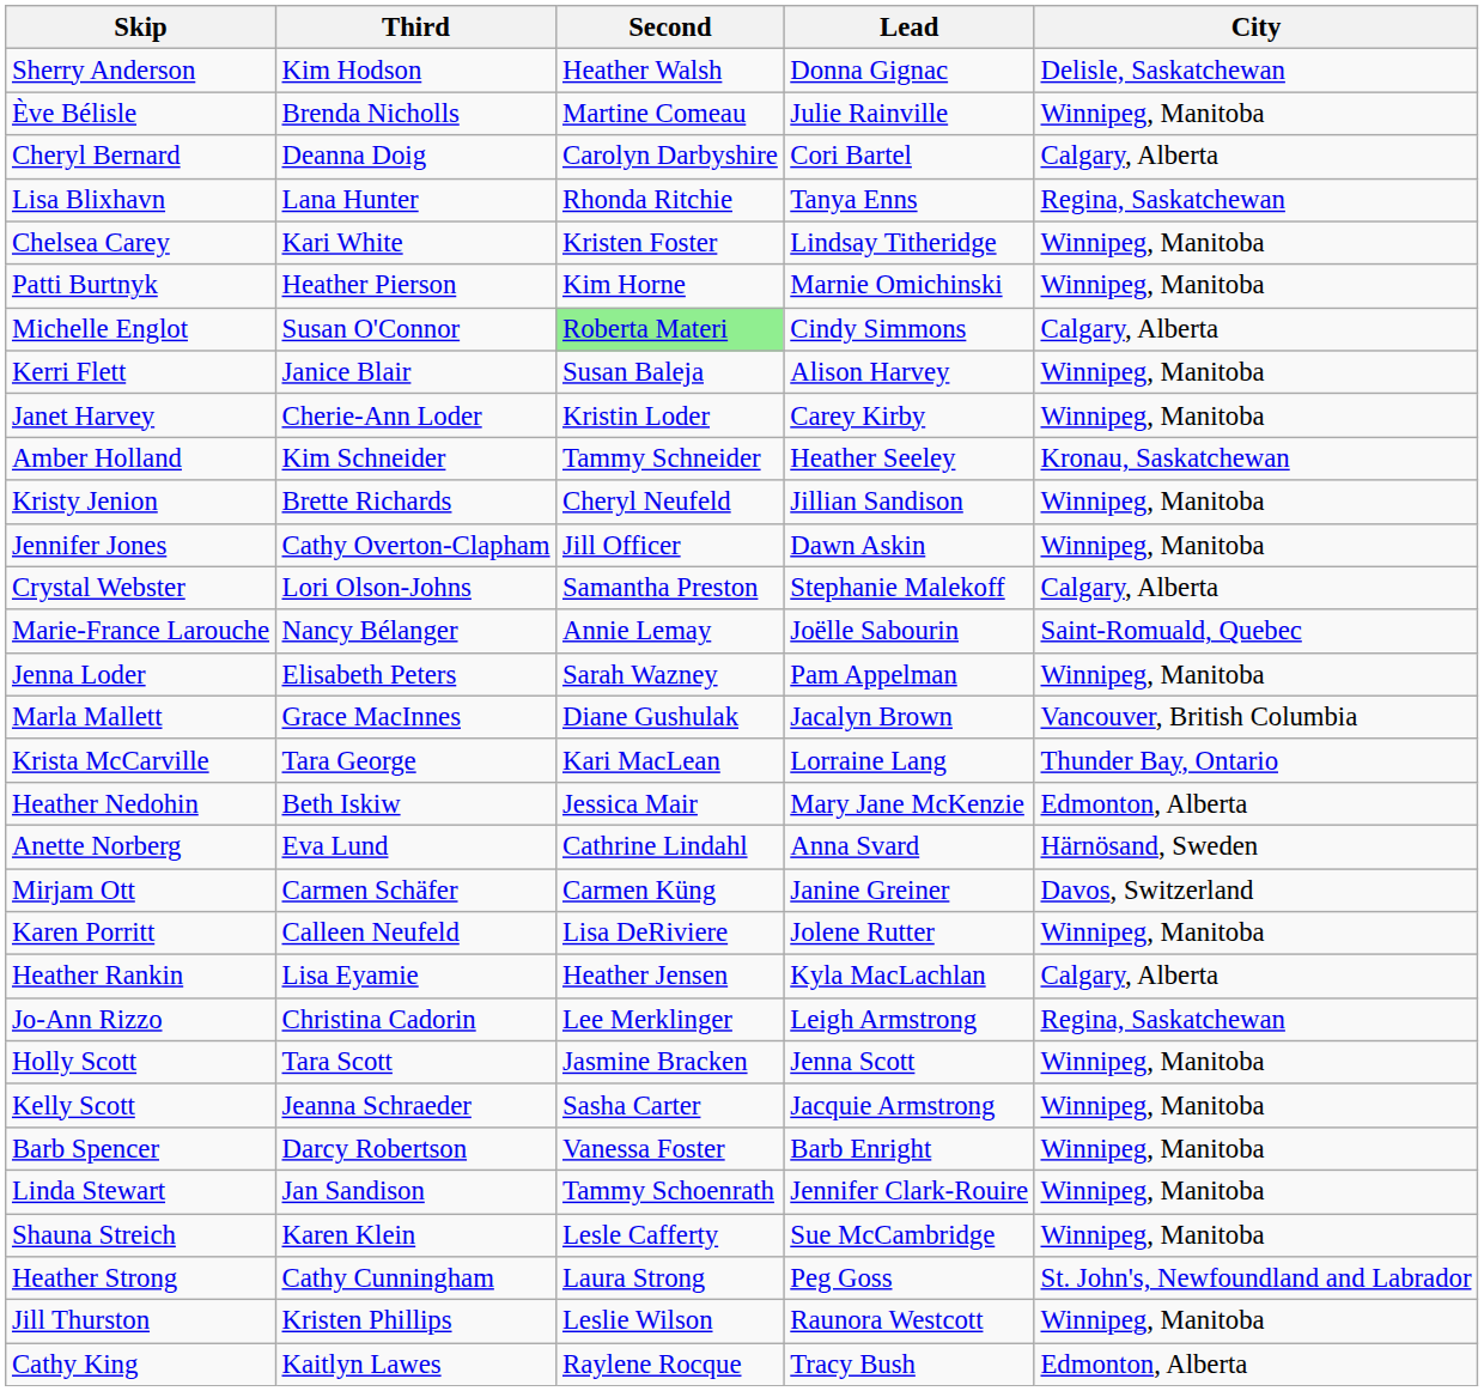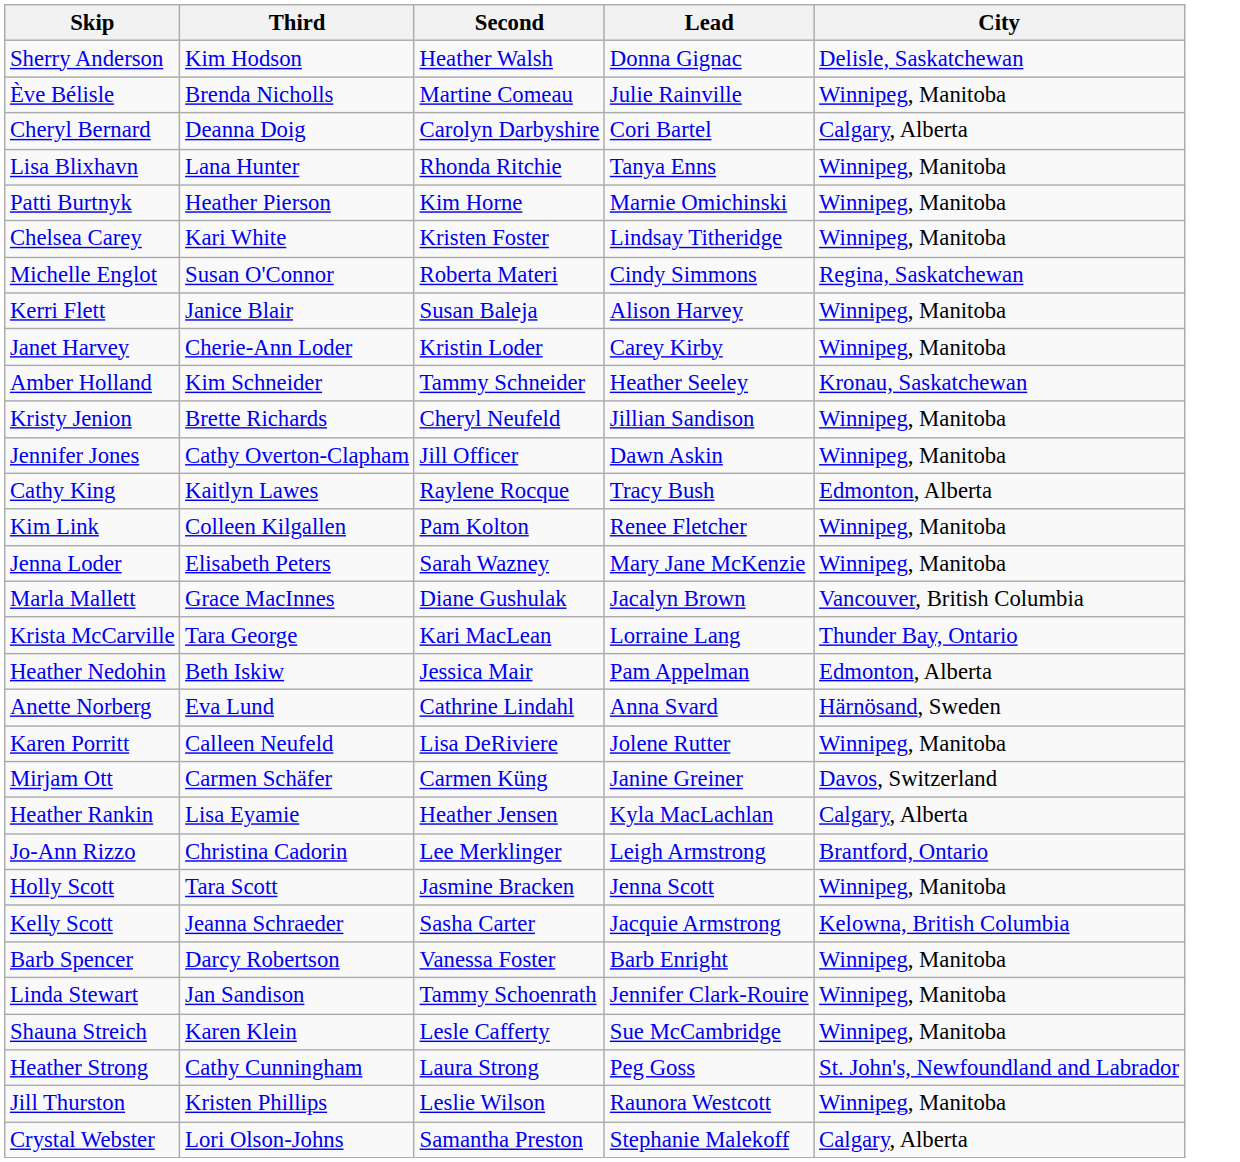Lisa Blixhavn | City: Regina, Saskatchewan -> Winnipeg, Manitoba
rows swapped: Patti Burtnyk <-> Chelsea Carey
Michelle Englot | Second: lightgreen background -> no background
Michelle Englot | City: Calgary, Alberta -> Regina, Saskatchewan
rows swapped: Cathy King <-> Crystal Webster
- row: Marie-France Larouche | Nancy Bélanger | Annie Lemay | Joëlle Sabourin | Saint-Romuald, Quebec
+ row: Kim Link | Colleen Kilgallen | Pam Kolton | Renee Fletcher | Winnipeg, Manitoba
Jenna Loder | Lead: Pam Appelman -> Mary Jane McKenzie
Heather Nedohin | Lead: Mary Jane McKenzie -> Pam Appelman
rows swapped: Mirjam Ott <-> Karen Porritt
Jo-Ann Rizzo | City: Regina, Saskatchewan -> Brantford, Ontario
Kelly Scott | City: Winnipeg, Manitoba -> Kelowna, British Columbia
